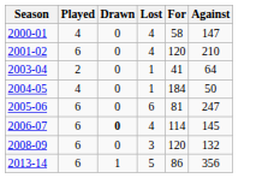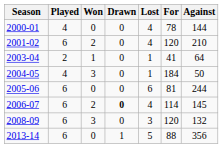+ column: Won | 0 | 2 | 1 | 3 | 0 | 2 | 3 | 0
2000-01 | For: 58 -> 78
2000-01 | Against: 147 -> 144
2005-06 | Against: 247 -> 244
2013-14 | For: 86 -> 88
